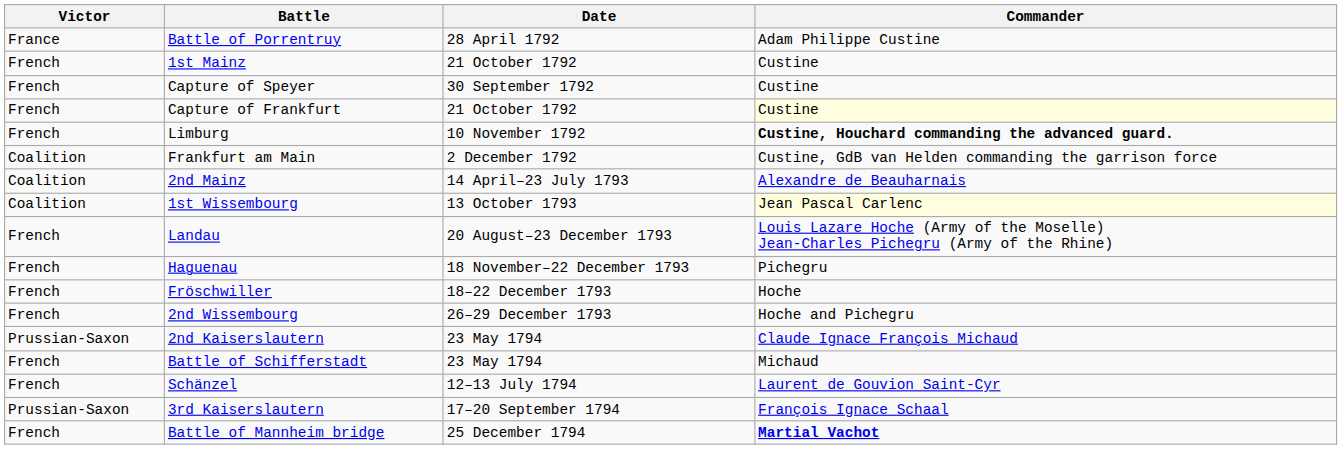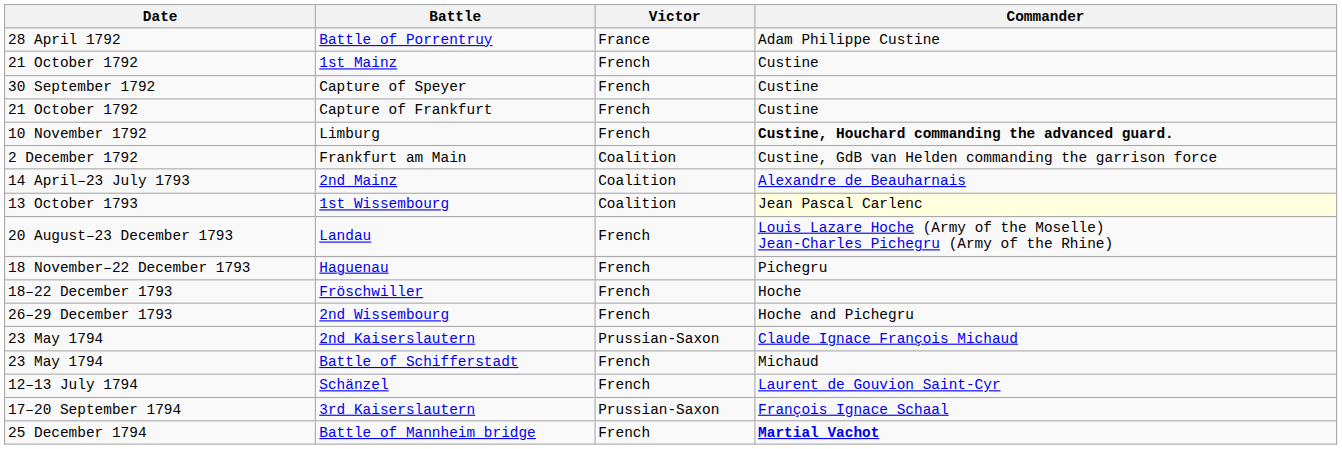columns swapped: Date <-> Victor
Capture of Frankfurt | Commander: lightyellow background -> no background
